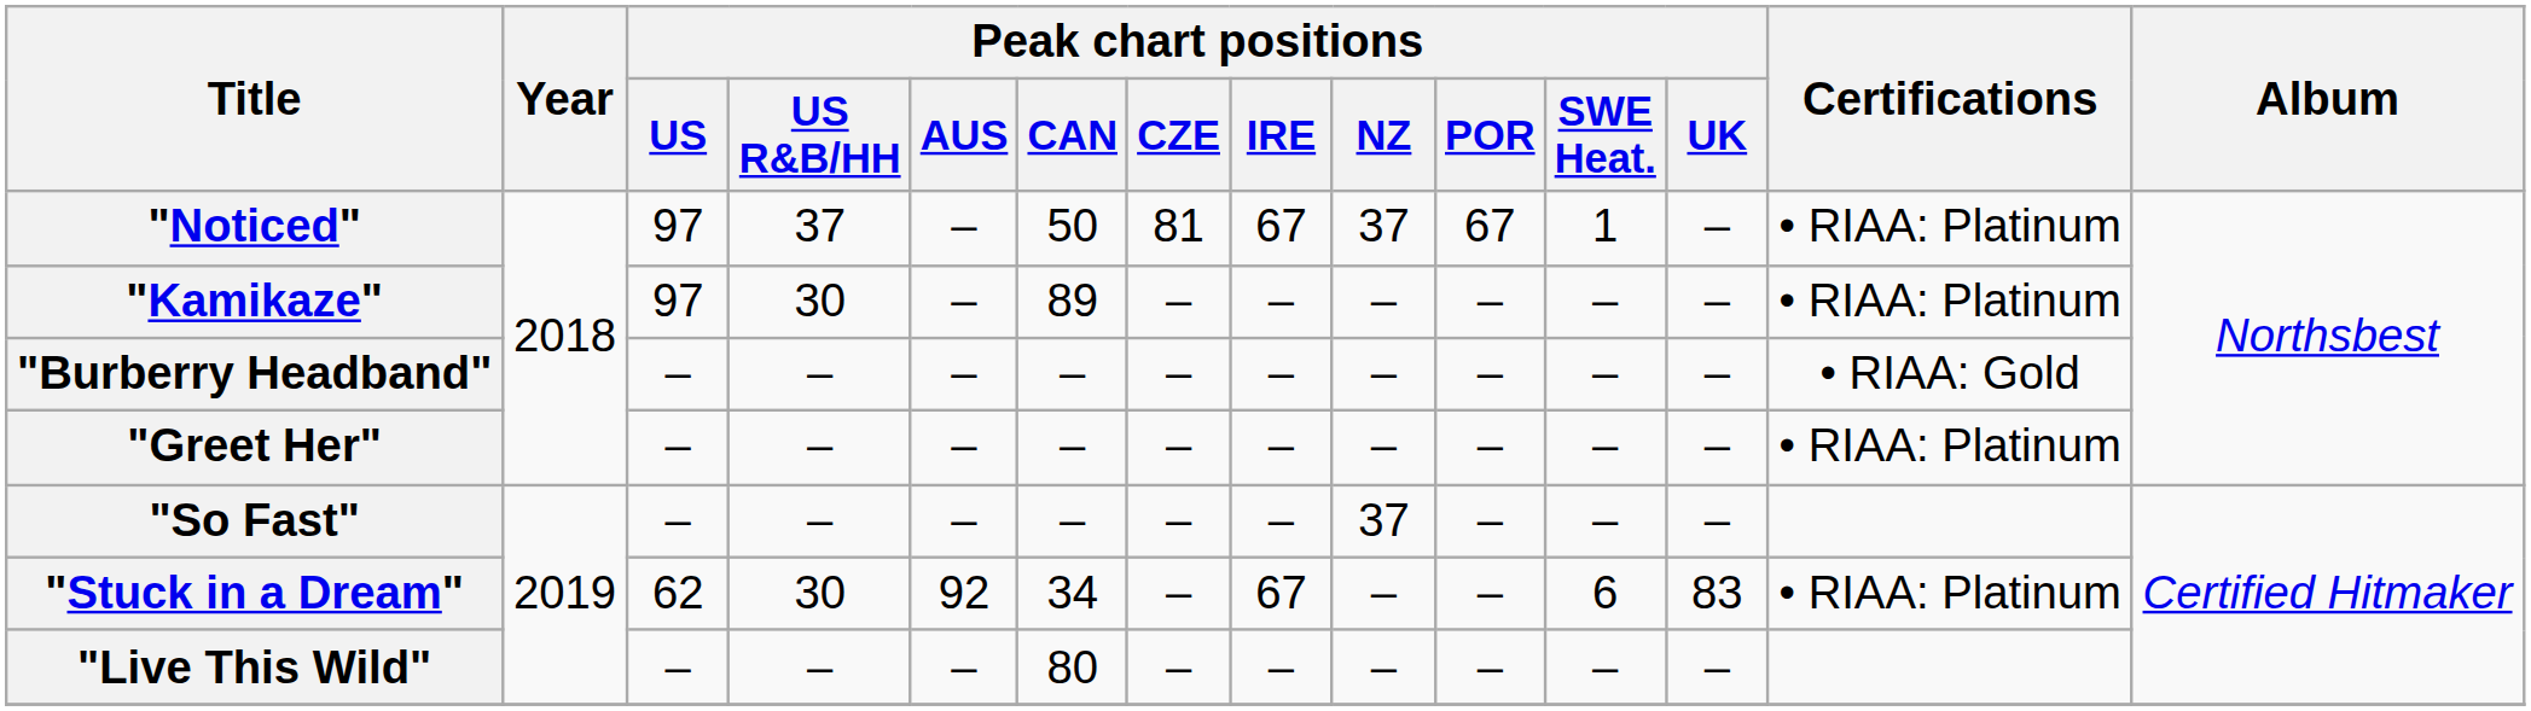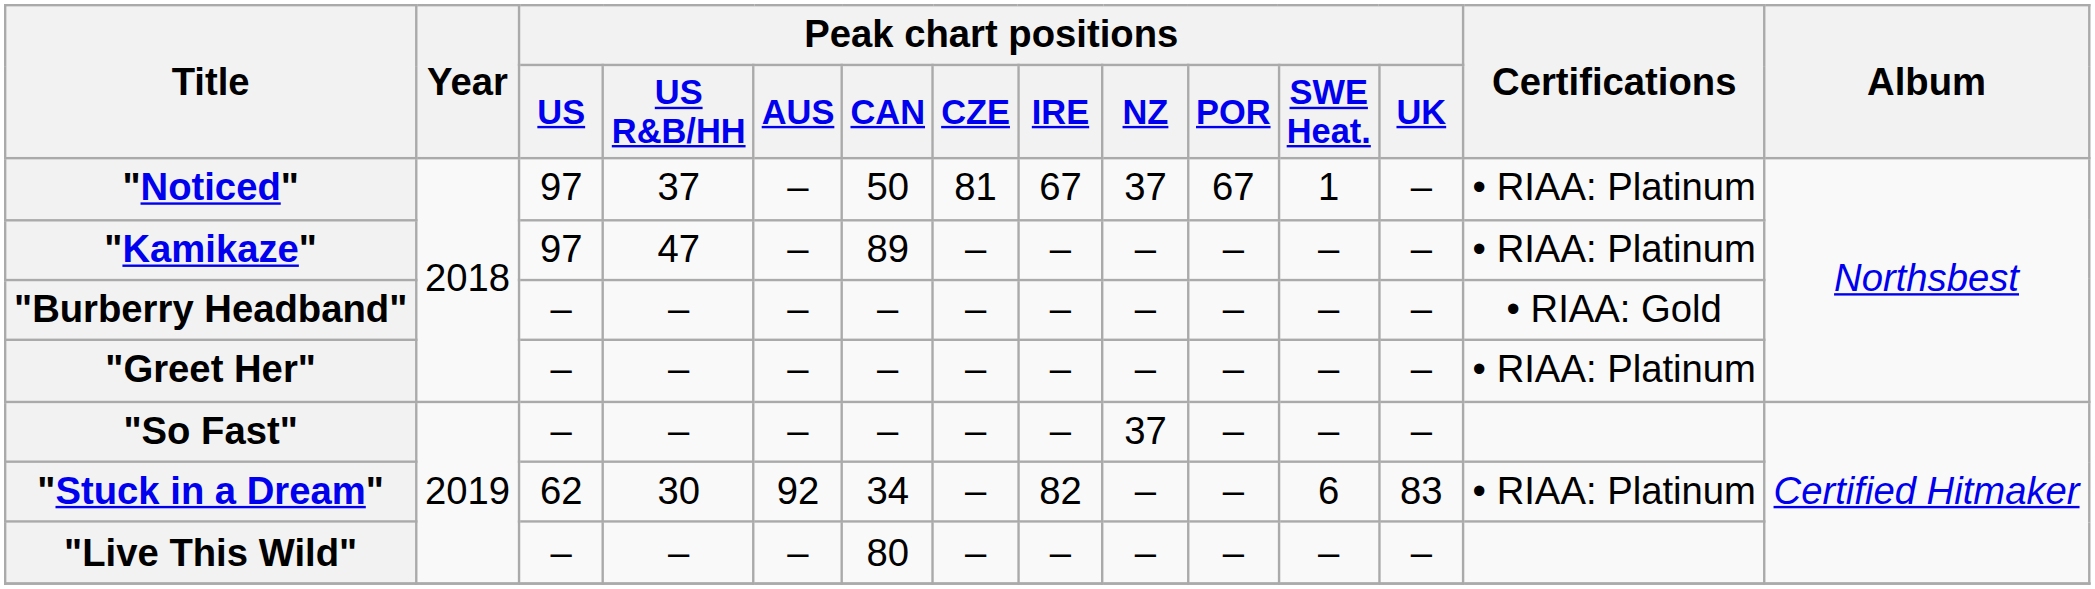"Kamikaze" | Peak chart positions / US R&B/HH: 30 -> 47
"Stuck in a Dream" | Peak chart positions / IRE: 67 -> 82
